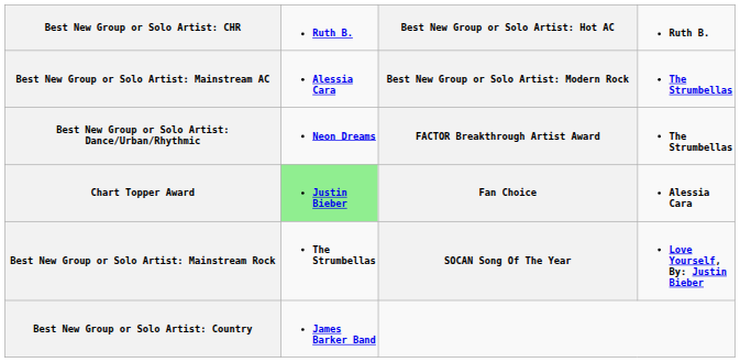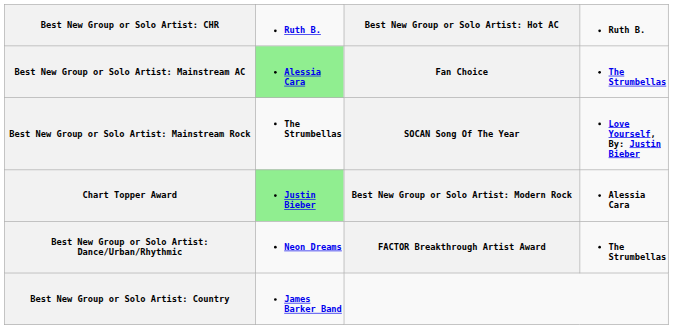Best New Group or Solo Artist: Mainstream AC | column 2: no background -> lightgreen background
Best New Group or Solo Artist: Mainstream AC | column 3: Best New Group or Solo Artist: Modern Rock -> Fan Choice
rows swapped: Best New Group or Solo Artist: Mainstream Rock <-> Best New Group or Solo Artist: Dance/Urban/Rhythmic
Chart Topper Award | column 3: Fan Choice -> Best New Group or Solo Artist: Modern Rock
